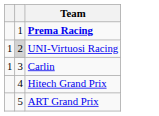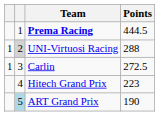+ column: Points | 444.5 | 288 | 272.5 | 223 | 190
ART Grand Prix | column 2: no background -> lightblue background
